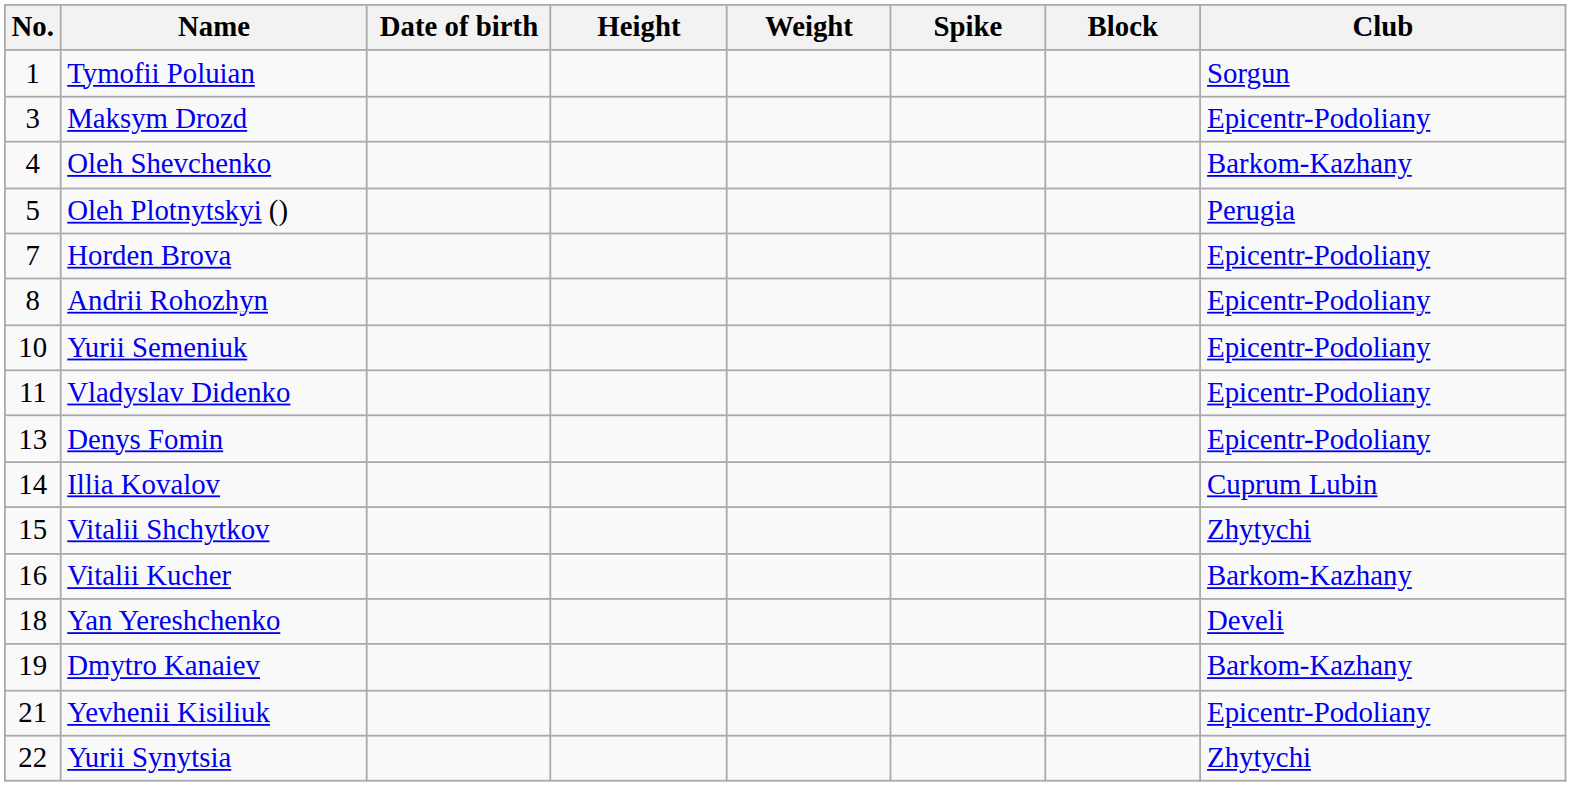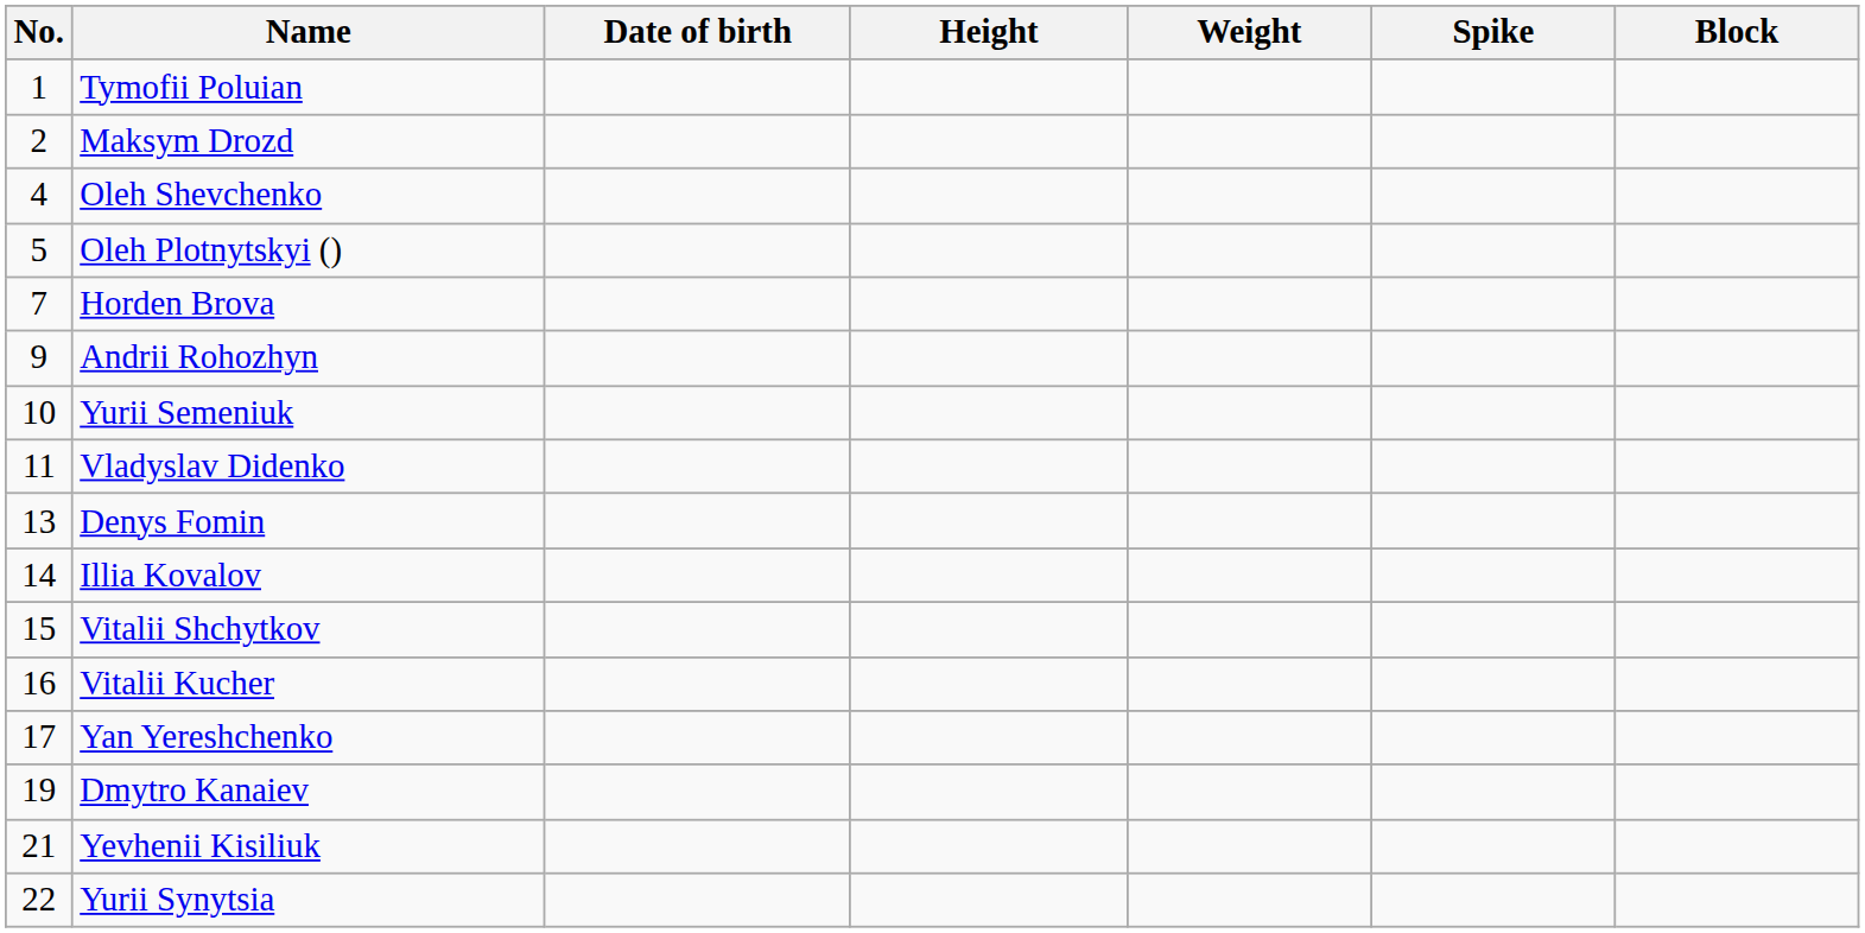- column: Club | Sorgun | Epicentr-Podoliany | Barkom-Kazhany | Perugia | Epicentr-Podoliany | Epicentr-Podoliany | Epicentr-Podoliany | Epicentr-Podoliany | Epicentr-Podoliany | Cuprum Lubin | Zhytychi | Barkom-Kazhany | Develi | Barkom-Kazhany | Epicentr-Podoliany | Zhytychi
Maksym Drozd | No.: 3 -> 2
Andrii Rohozhyn | No.: 8 -> 9
Yan Yereshchenko | No.: 18 -> 17
